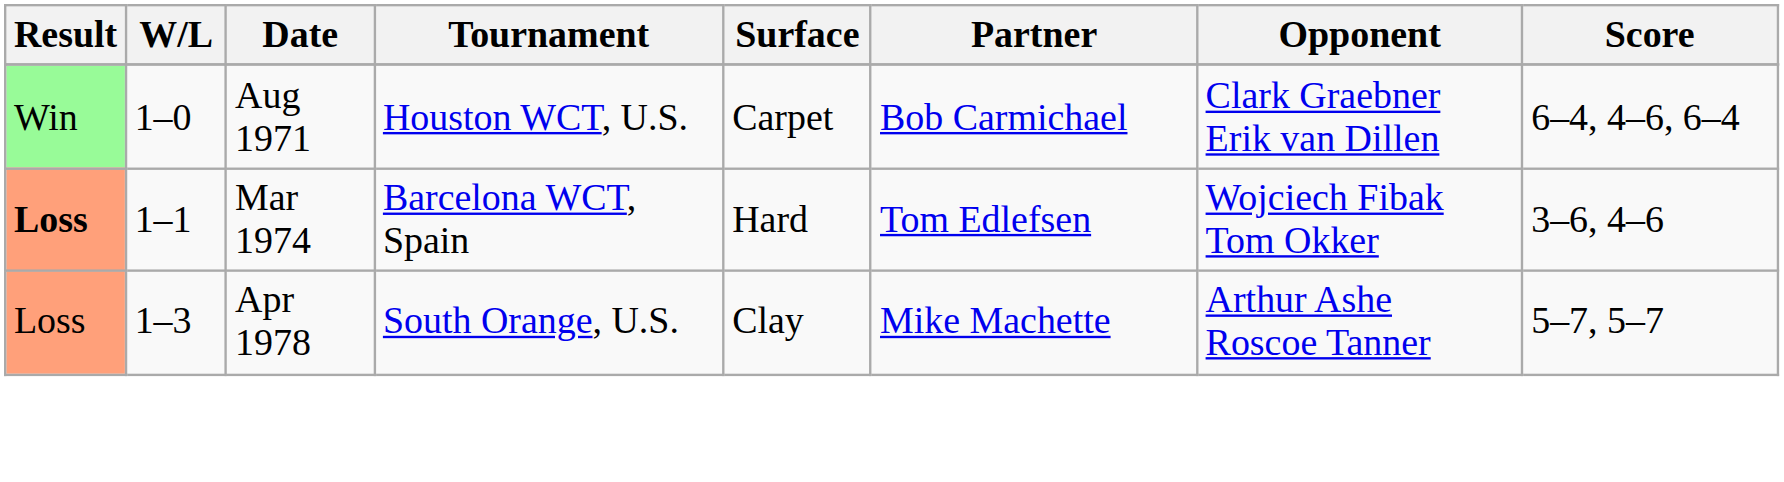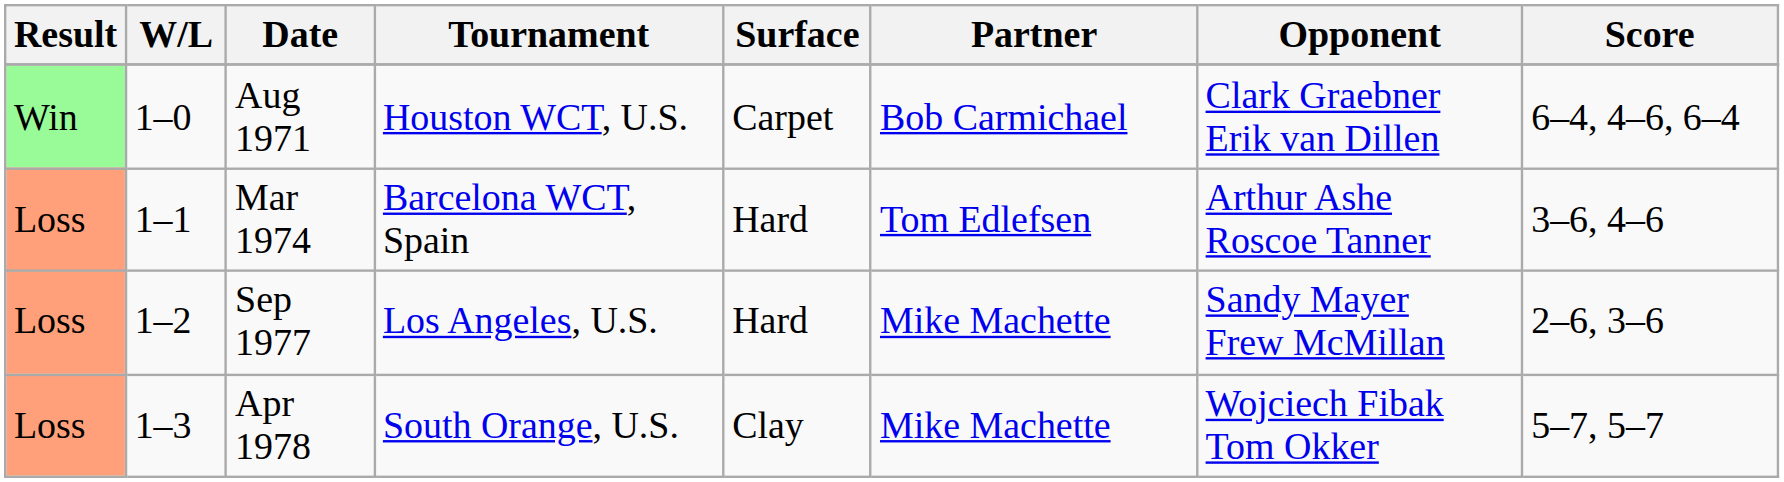Mar 1974 | Result: bold -> normal
Mar 1974 | Opponent: Wojciech Fibak Tom Okker -> Arthur Ashe Roscoe Tanner
+ row: Loss | 1–2 | Sep 1977 | Los Angeles, U.S. | Hard | Mike Machette | Sandy Mayer Frew McMillan | 2–6, 3–6
Apr 1978 | Opponent: Arthur Ashe Roscoe Tanner -> Wojciech Fibak Tom Okker
